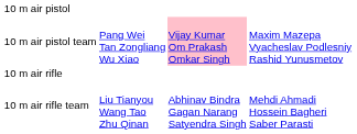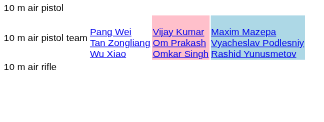10 m air pistol team | column 4: no background -> lightblue background
- row: 10 m air rifle team | Liu Tianyou Wang Tao Zhu Qinan | Abhinav Bindra Gagan Narang Satyendra Singh | Mehdi Ahmadi Hossein Bagheri Saber Parasti
